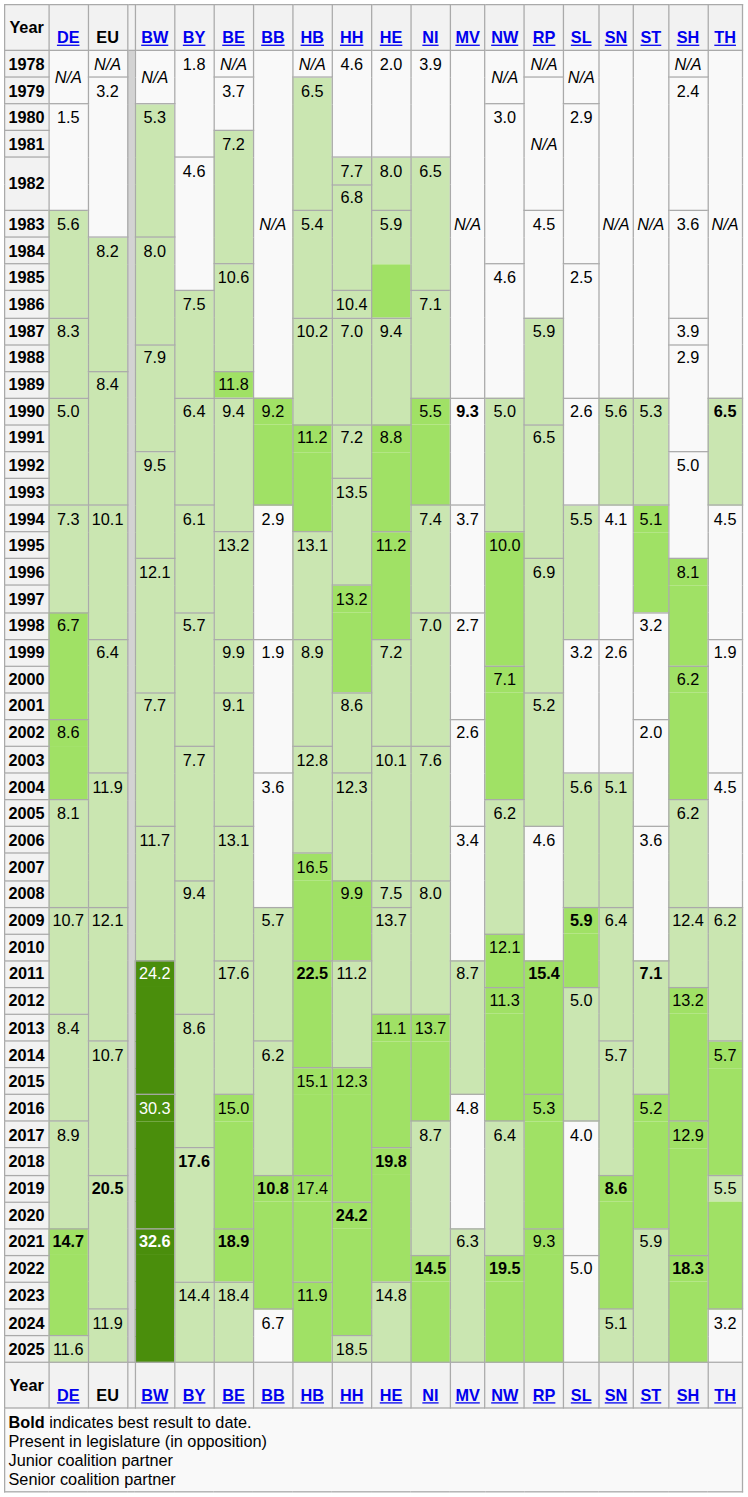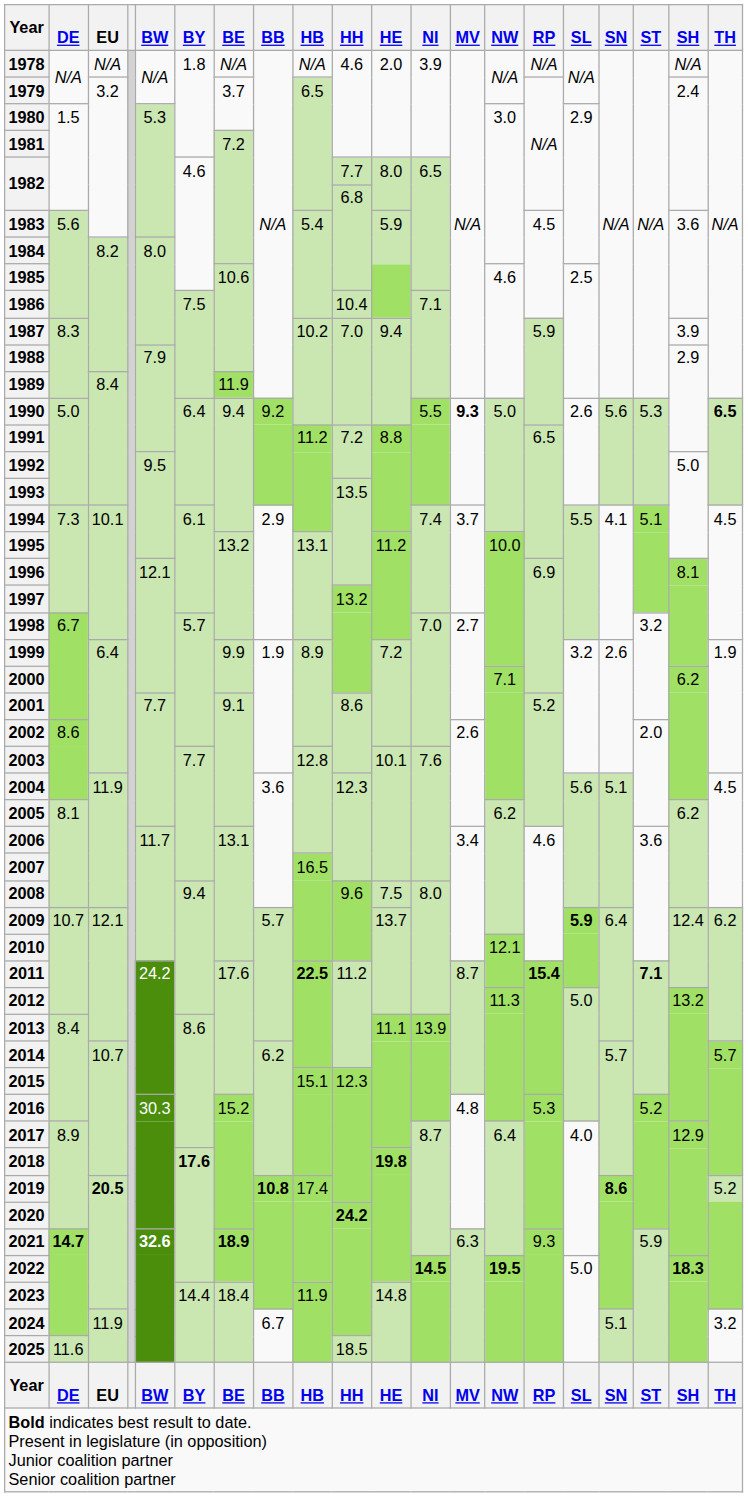1989 | BE: 11.8 -> 11.9
2008 | HH: 9.9 -> 9.6
2013 | NI: 13.7 -> 13.9
2016 | BE: 15.0 -> 15.2
2019 | TH: 5.5 -> 5.2
